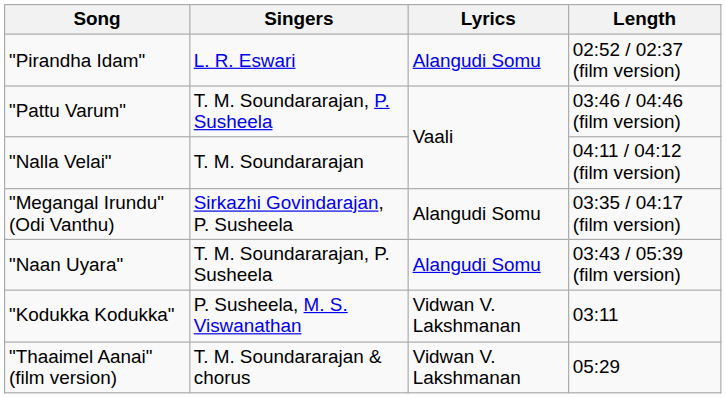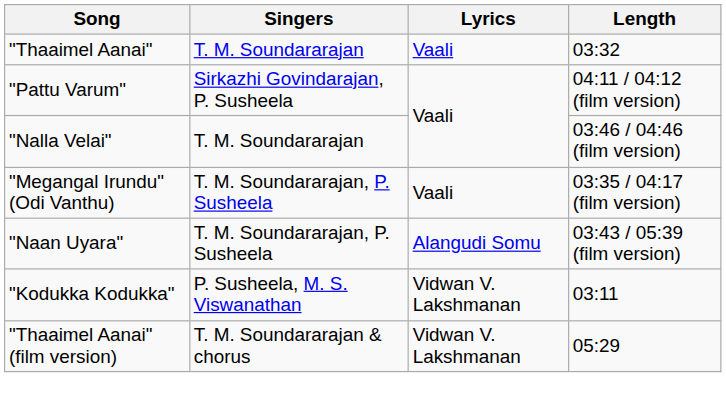+ row: "Thaaimel Aanai" | T. M. Soundararajan | Vaali | 03:32
- row: "Pirandha Idam" | L. R. Eswari | Alangudi Somu | 02:52 / 02:37 (film version)
"Pattu Varum" | Singers: T. M. Soundararajan, P. Susheela -> Sirkazhi Govindarajan, P. Susheela
"Pattu Varum" | Length: 03:46 / 04:46 (film version) -> 04:11 / 04:12 (film version)
"Nalla Velai" | Length: 04:11 / 04:12 (film version) -> 03:46 / 04:46 (film version)
"Megangal Irundu" (Odi Vanthu) | Singers: Sirkazhi Govindarajan, P. Susheela -> T. M. Soundararajan, P. Susheela
"Megangal Irundu" (Odi Vanthu) | Lyrics: Alangudi Somu -> Vaali
